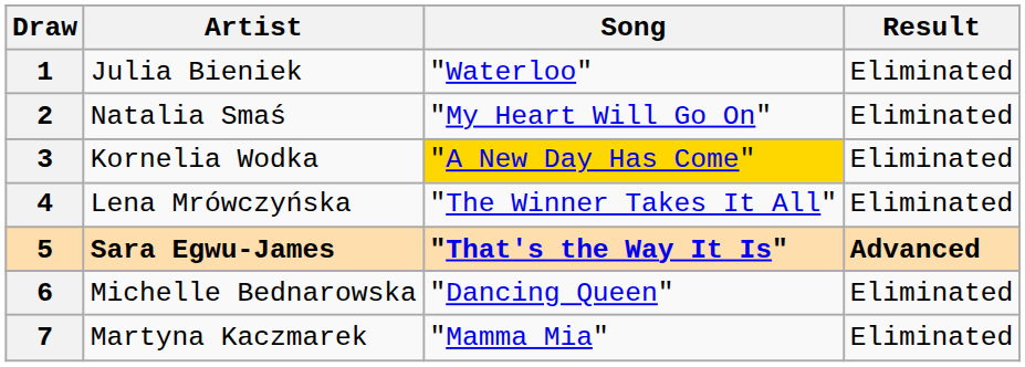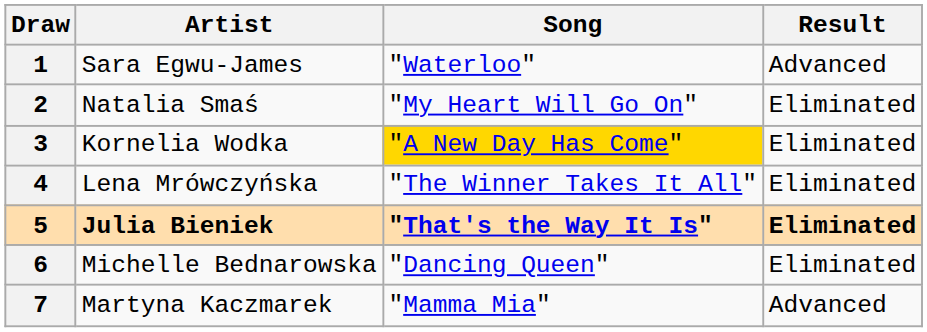1 | Artist: Julia Bieniek -> Sara Egwu-James
1 | Result: Eliminated -> Advanced
5 | Artist: Sara Egwu-James -> Julia Bieniek
5 | Result: Advanced -> Eliminated
7 | Result: Eliminated -> Advanced
